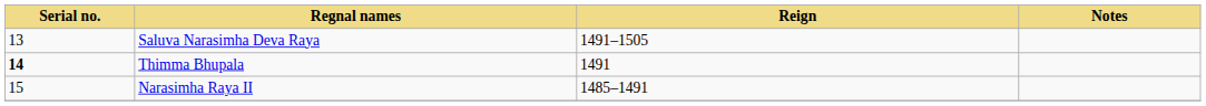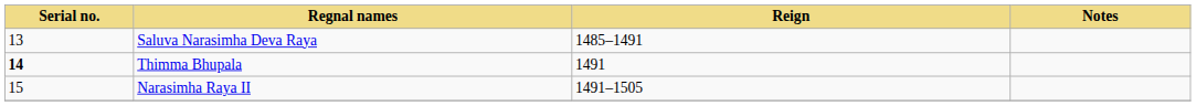Saluva Narasimha Deva Raya | Reign: 1491–1505 -> 1485–1491
Narasimha Raya II | Reign: 1485–1491 -> 1491–1505
